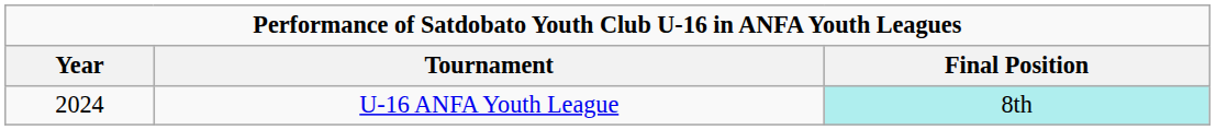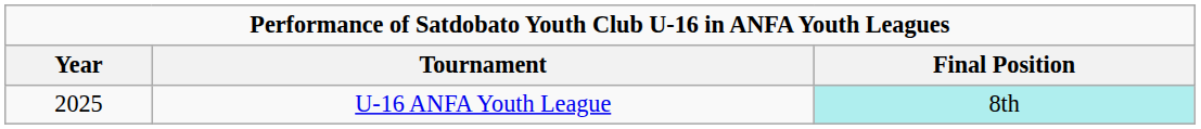U-16 ANFA Youth League | Year: 2024 -> 2025
